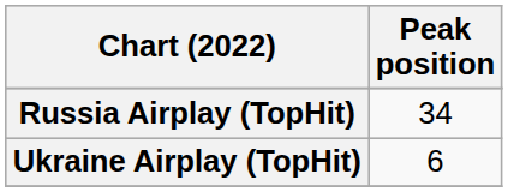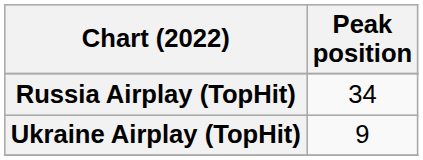Ukraine Airplay (TopHit) | Peak position: 6 -> 9
